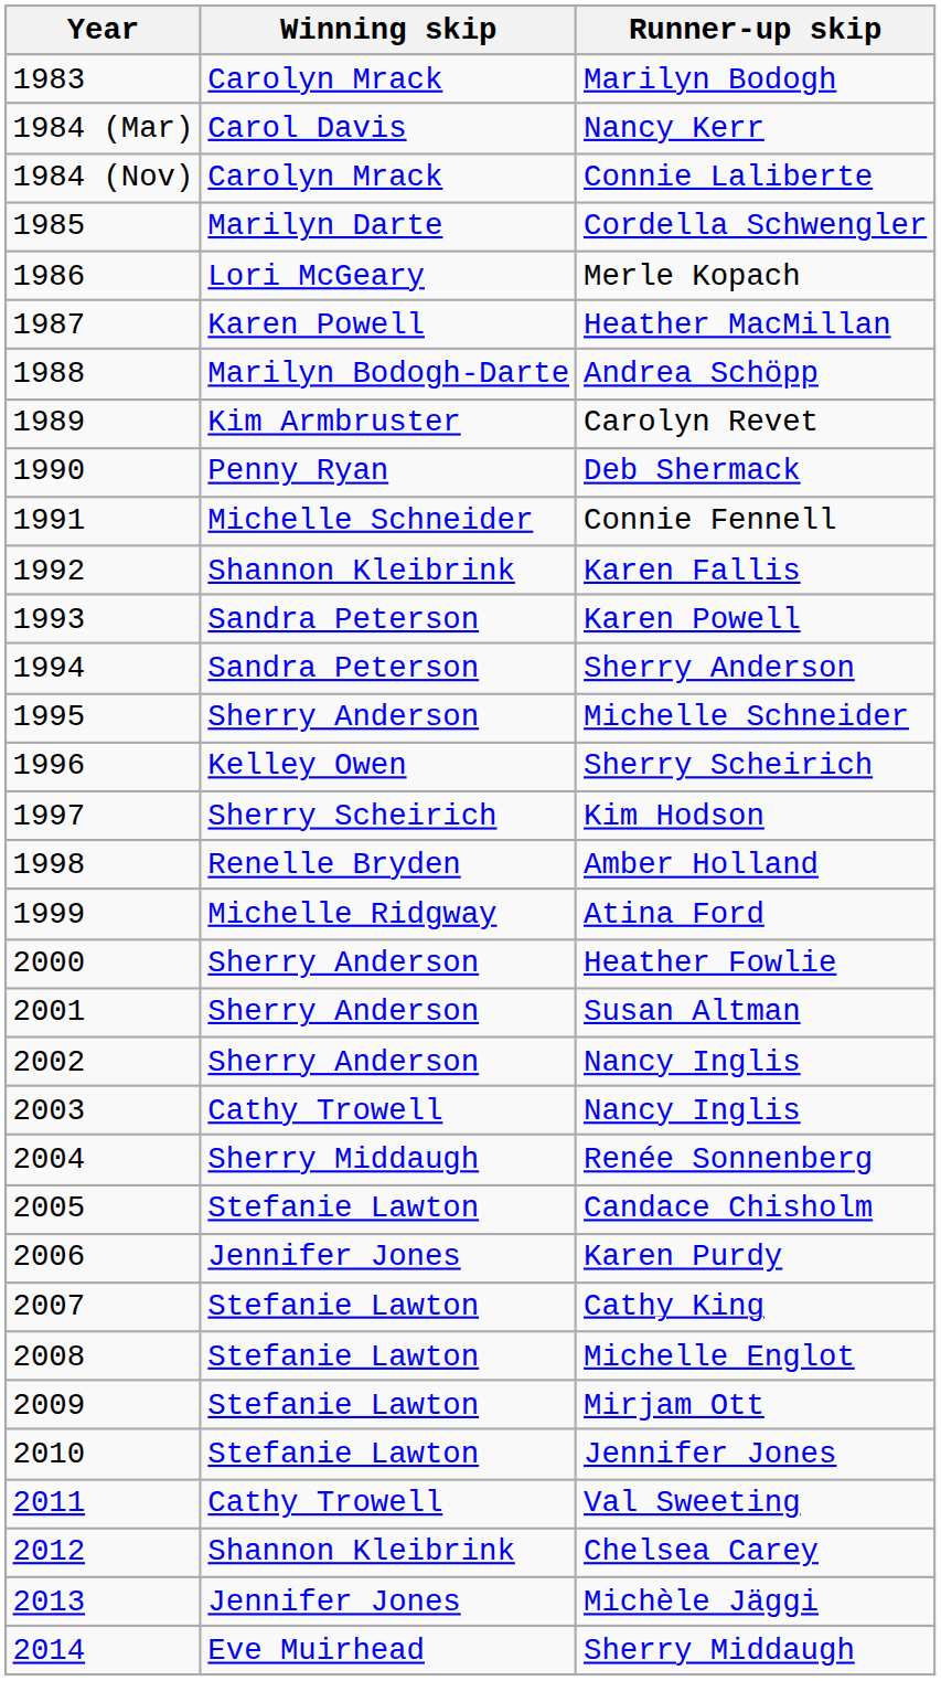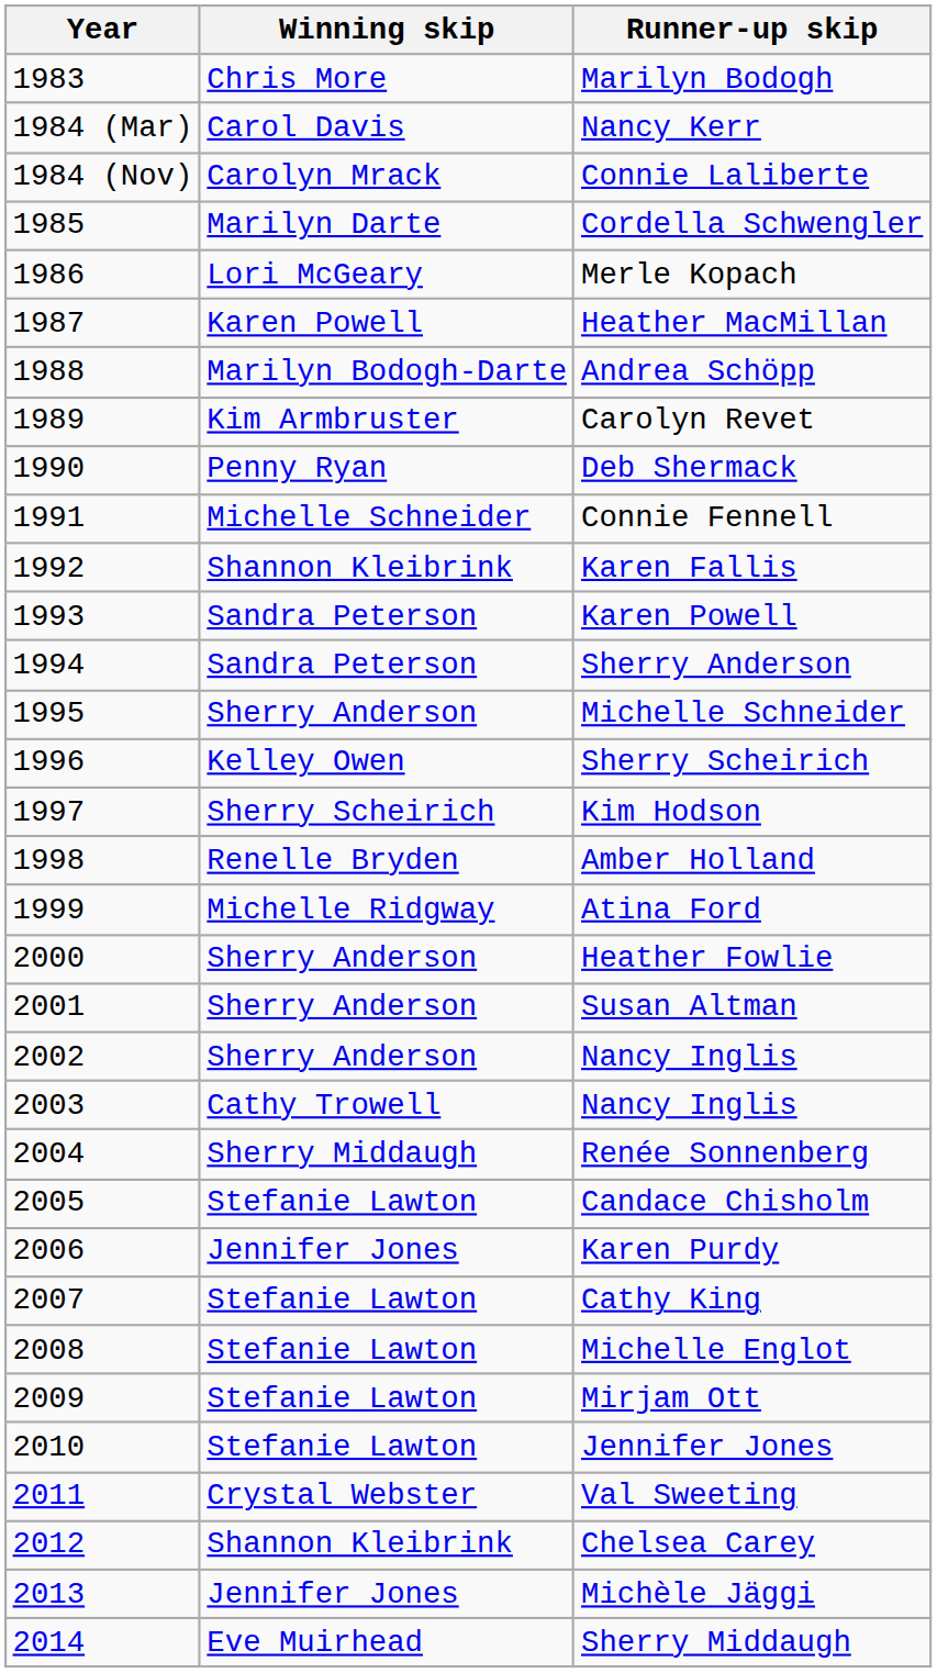Marilyn Bodogh | Winning skip: Carolyn Mrack -> Chris More
Val Sweeting | Winning skip: Cathy Trowell -> Crystal Webster
